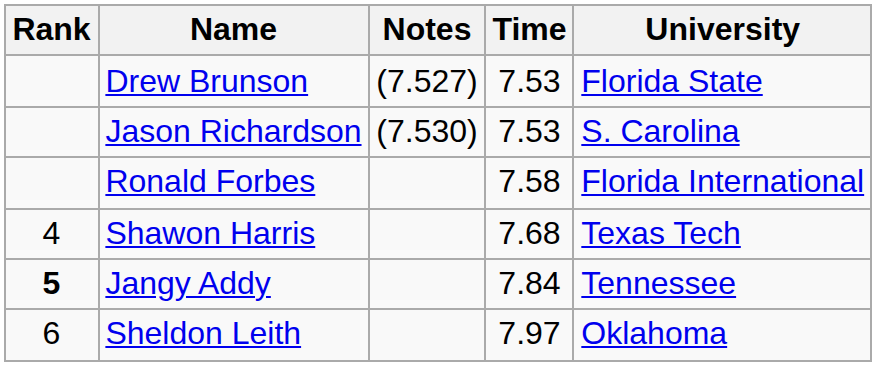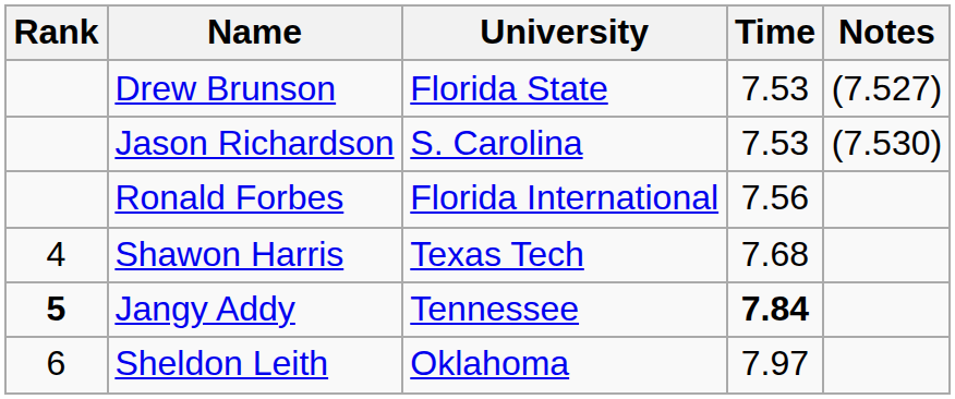columns swapped: University <-> Notes
Ronald Forbes | Time: 7.58 -> 7.56
Jangy Addy | Time: normal -> bold
